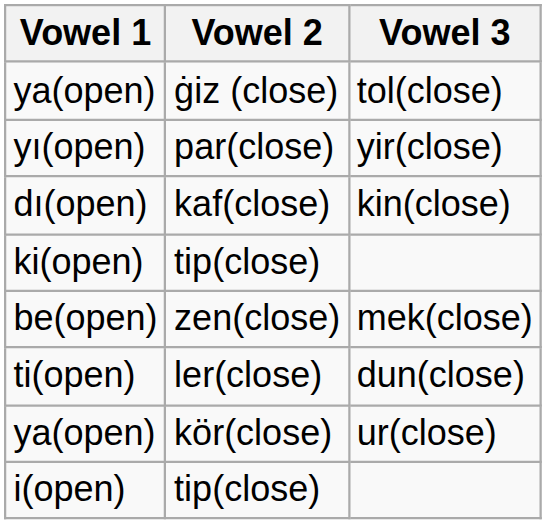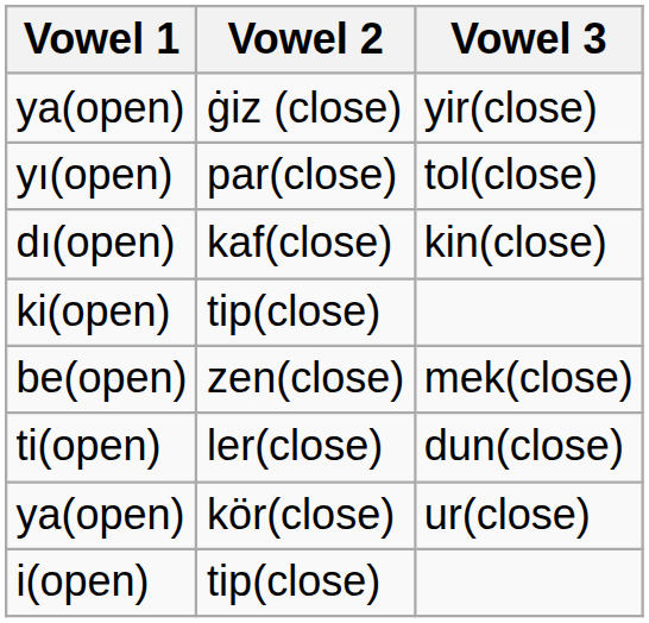ya(open) / ġiz (close) | Vowel 3: tol(close) -> yir(close)
yı(open) | Vowel 3: yir(close) -> tol(close)
